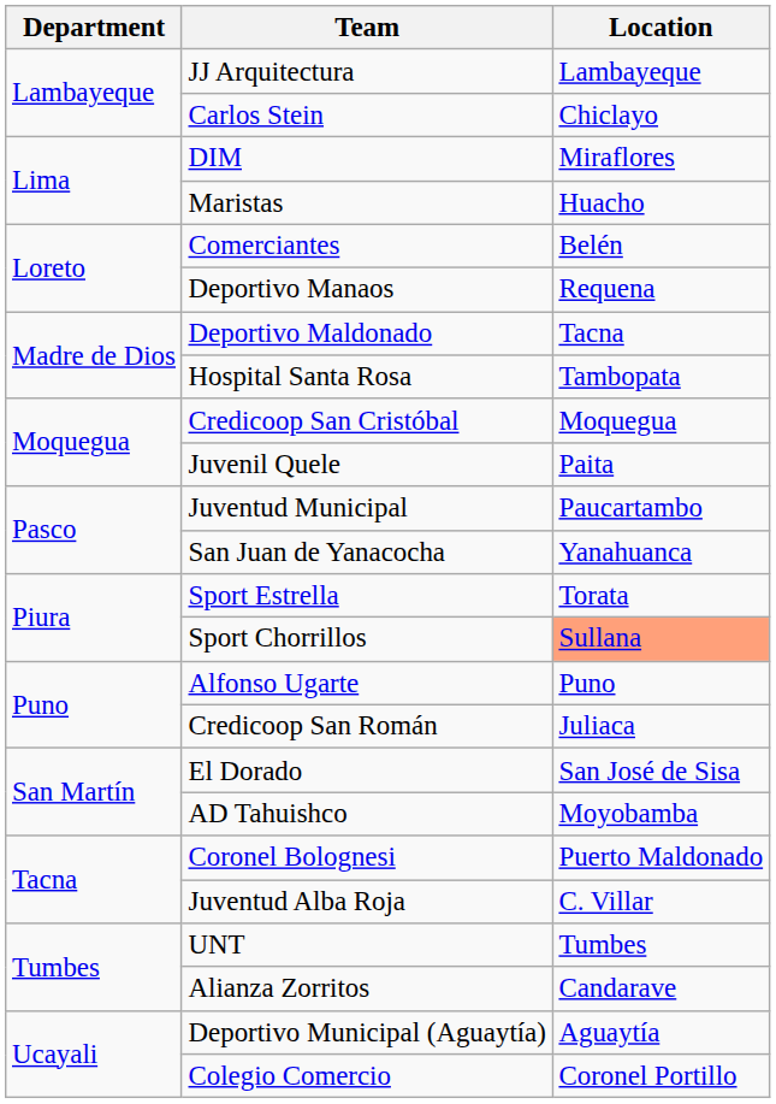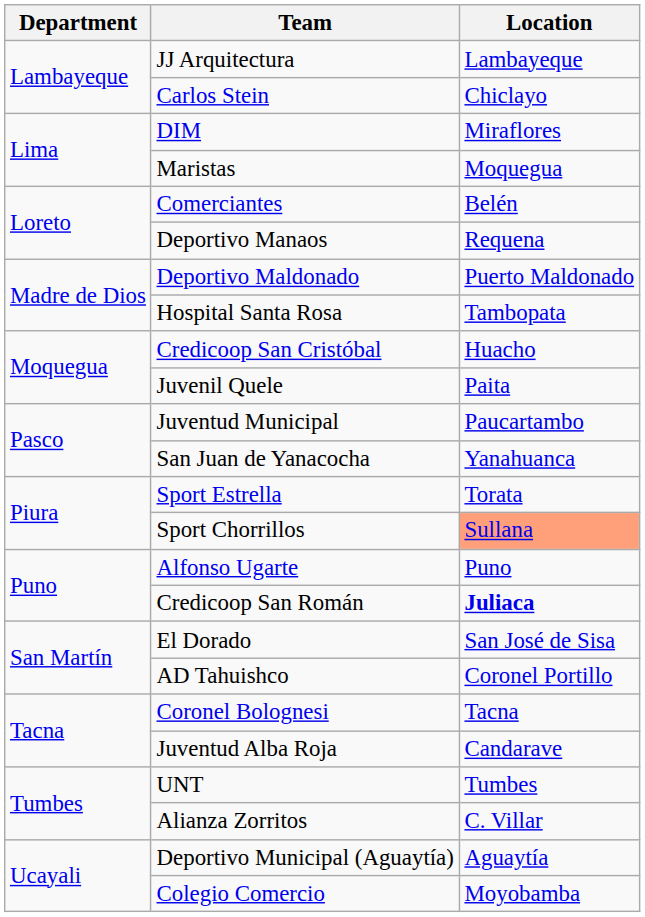Maristas | Location: Huacho -> Moquegua
Deportivo Maldonado | Location: Tacna -> Puerto Maldonado
Credicoop San Cristóbal | Location: Moquegua -> Huacho
Credicoop San Román | Location: normal -> bold
AD Tahuishco | Location: Moyobamba -> Coronel Portillo
Coronel Bolognesi | Location: Puerto Maldonado -> Tacna
Juventud Alba Roja | Location: C. Villar -> Candarave
Alianza Zorritos | Location: Candarave -> C. Villar
Colegio Comercio | Location: Coronel Portillo -> Moyobamba
